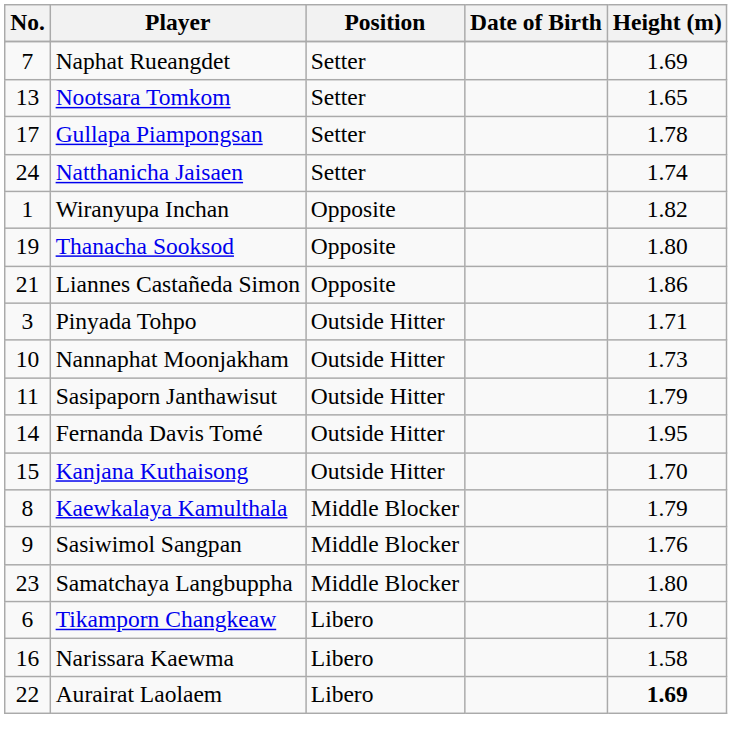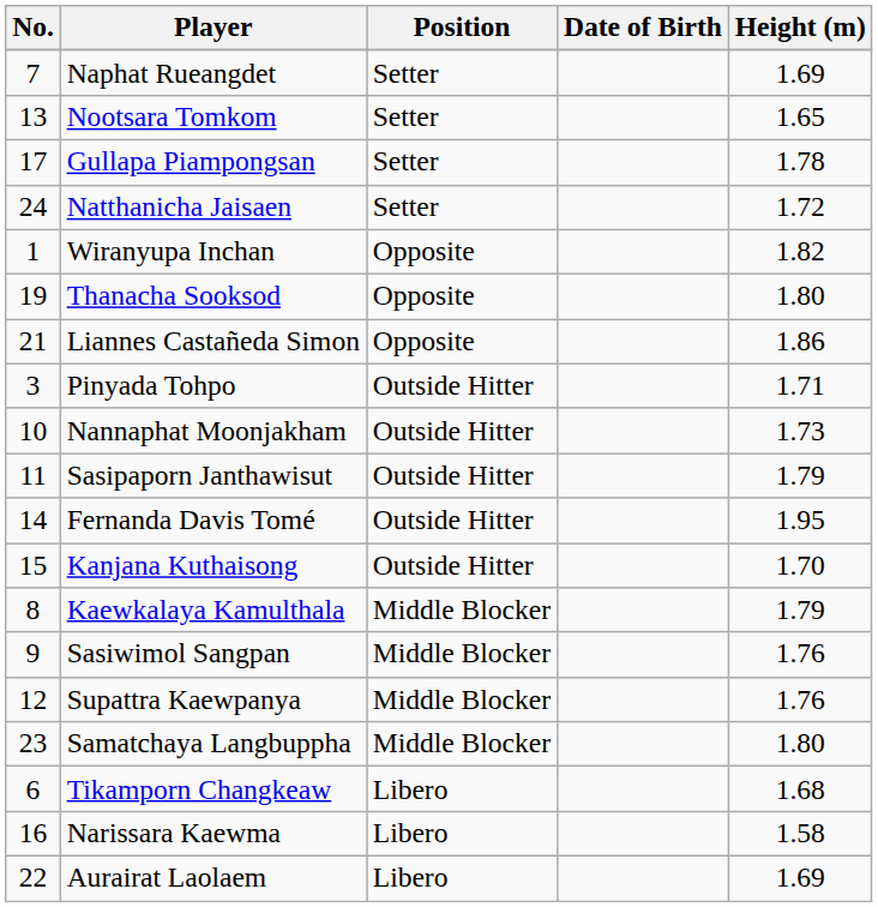Natthanicha Jaisaen | Height (m): 1.74 -> 1.72
+ row: 12 | Supattra Kaewpanya | Middle Blocker | 1.76
Tikamporn Changkeaw | Height (m): 1.70 -> 1.68
Aurairat Laolaem | Height (m): bold -> normal
